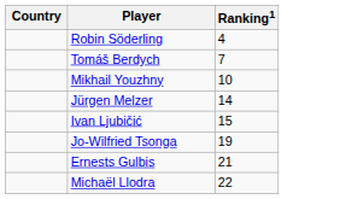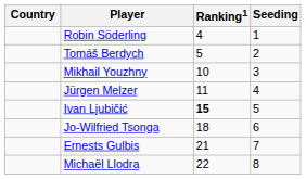+ column: Seeding | 1 | 2 | 3 | 4 | 5 | 6 | 7 | 8
Tomáš Berdych | Ranking1: 7 -> 5
Jürgen Melzer | Ranking1: 14 -> 11
Ivan Ljubičić | Ranking1: normal -> bold
Jo-Wilfried Tsonga | Ranking1: 19 -> 18
